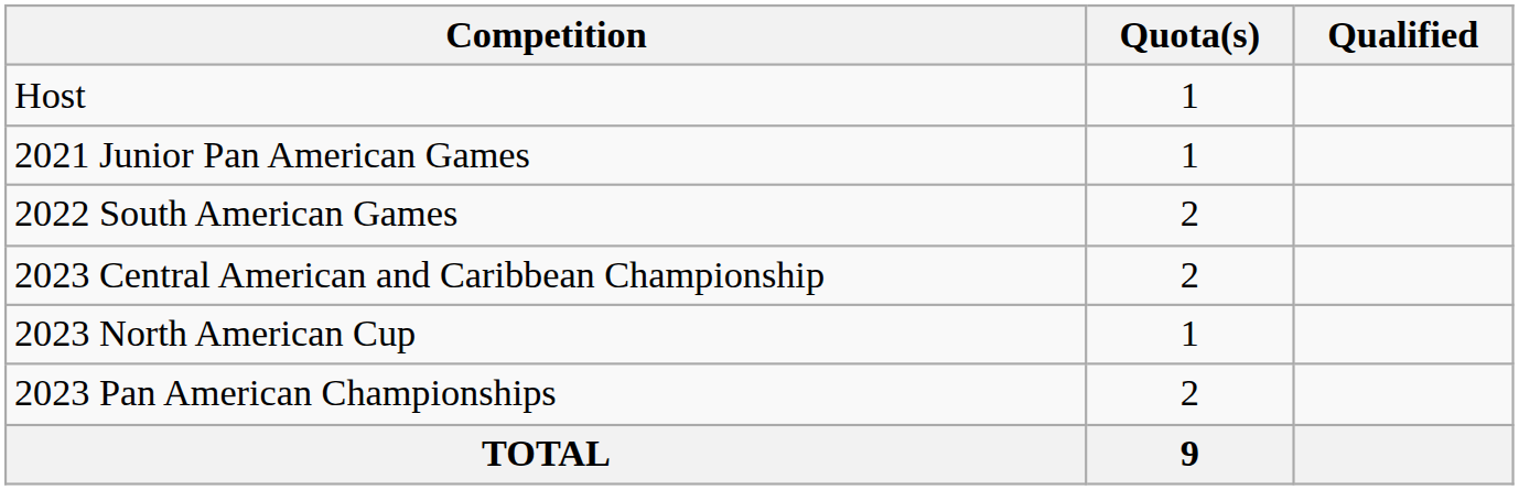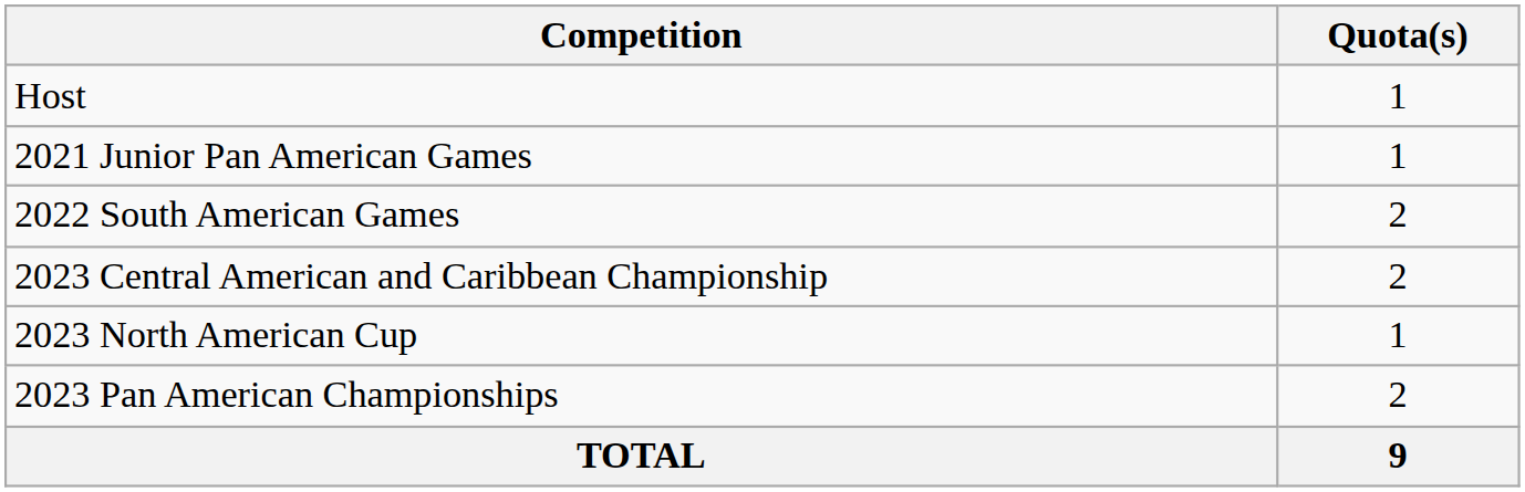- column: Qualified
